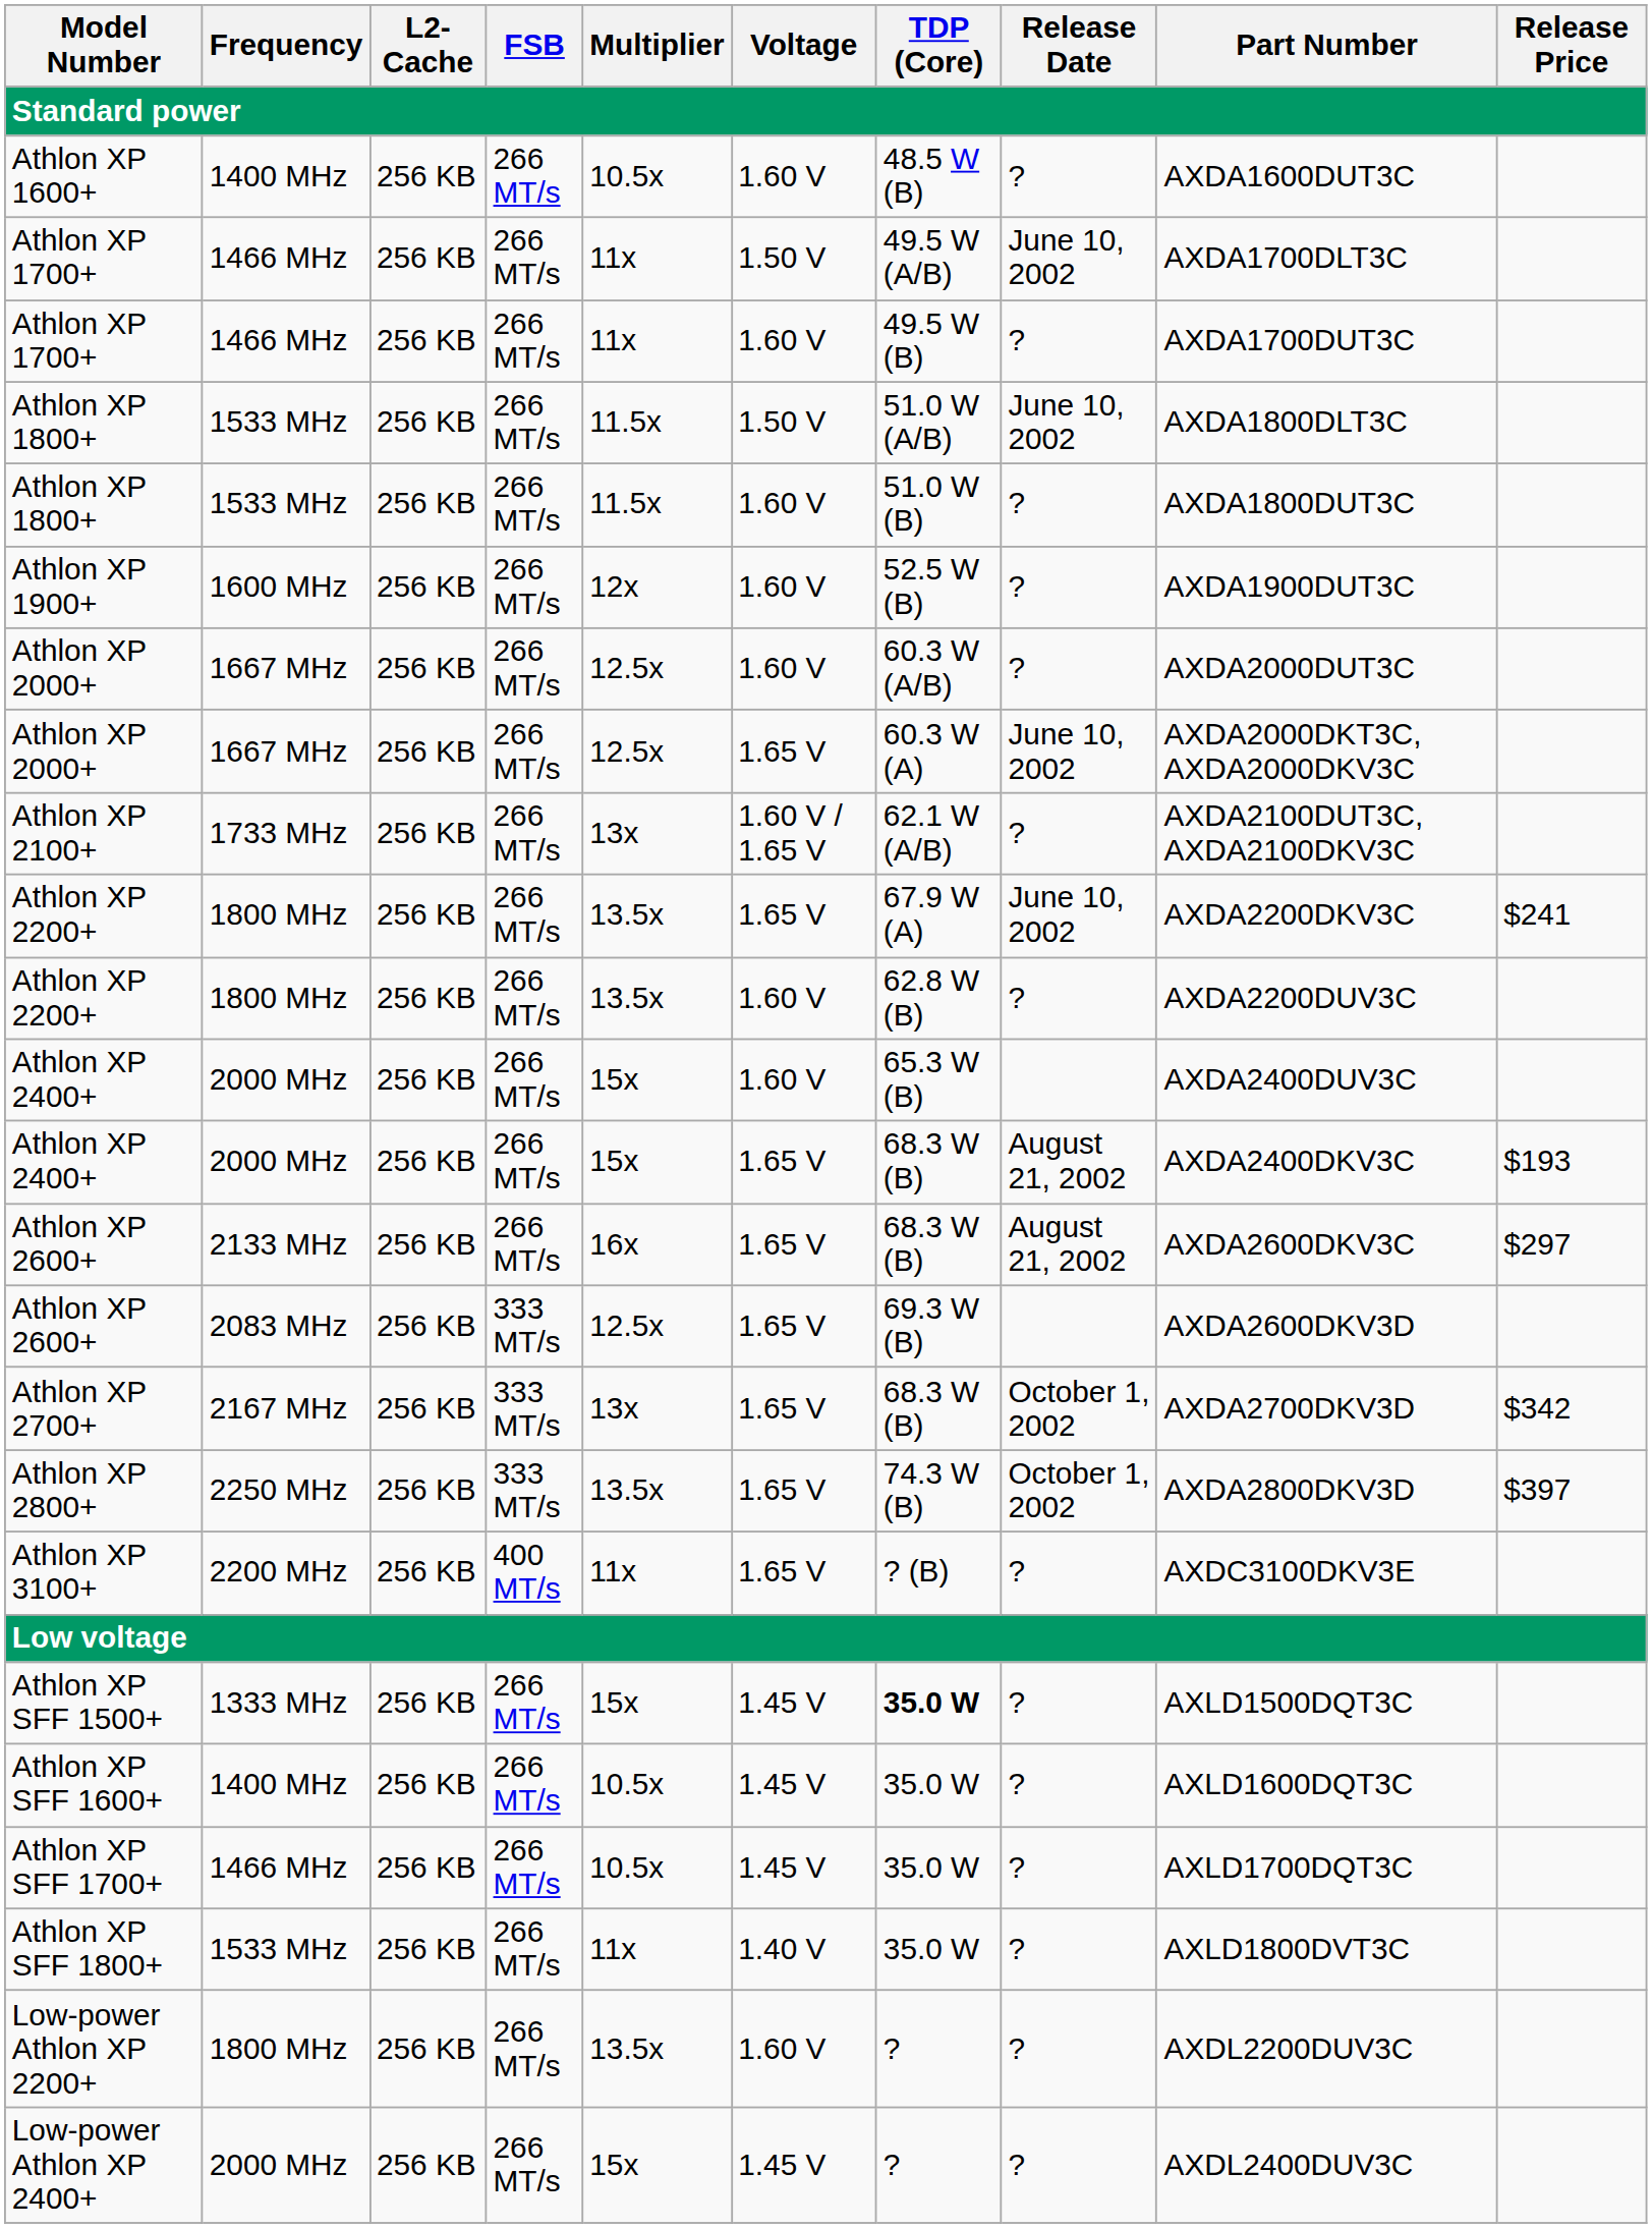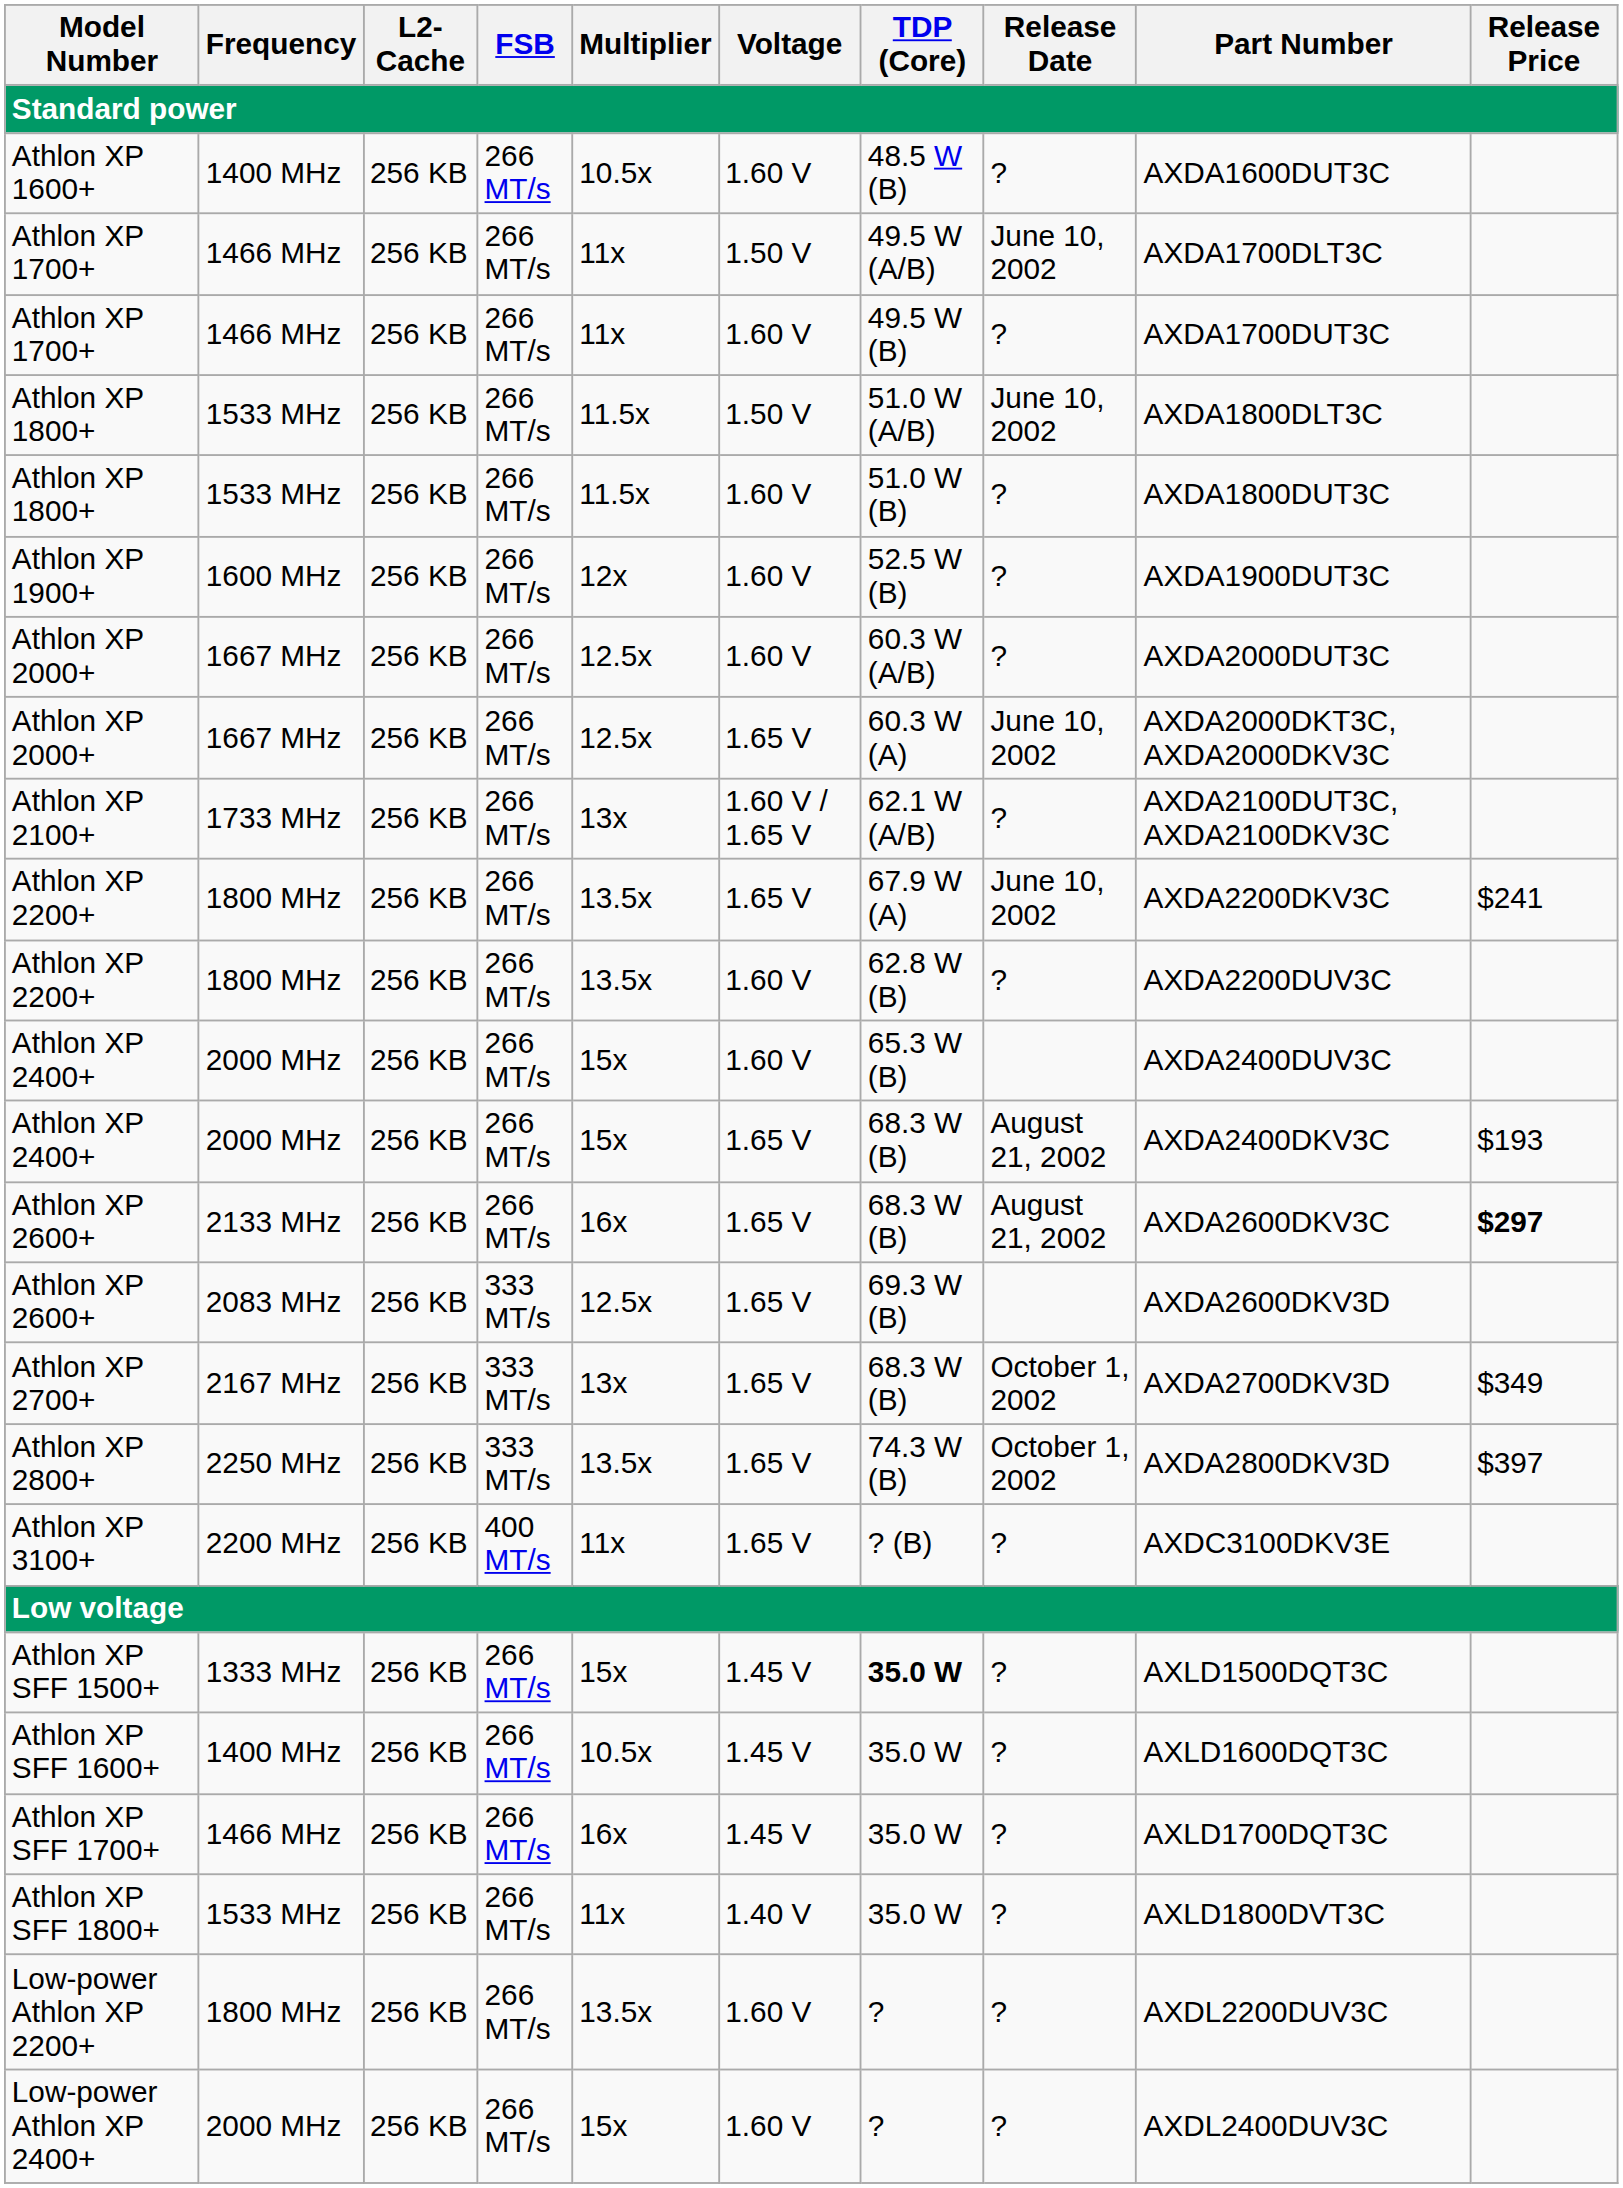Athlon XP 2600+ / 2133 MHz | Release Price: normal -> bold
Athlon XP 2700+ | Release Price: $342 -> $349
Athlon XP SFF 1700+ | Multiplier: 10.5x -> 16x
Low-power Athlon XP 2400+ | Voltage: 1.45 V -> 1.60 V
